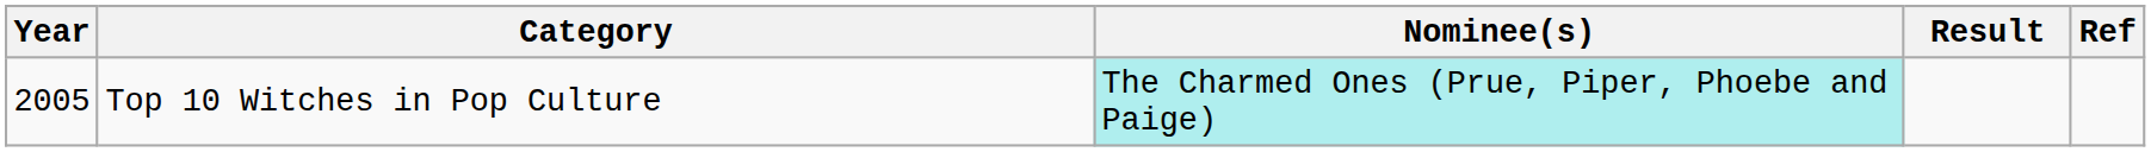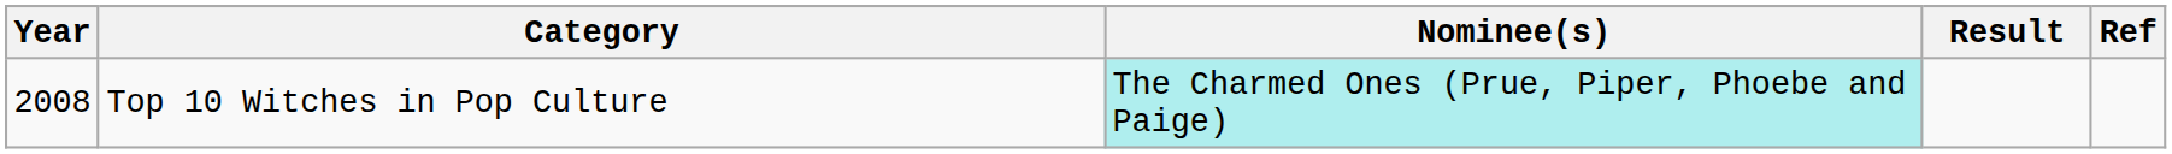Top 10 Witches in Pop Culture | Year: 2005 -> 2008
